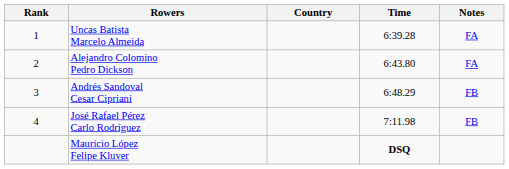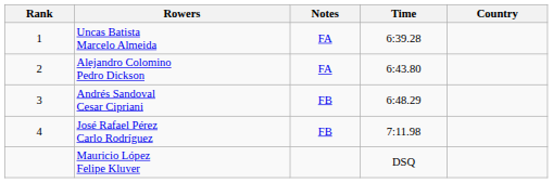columns swapped: Country <-> Notes
Mauricio López Felipe Kluver | Time: bold -> normal
